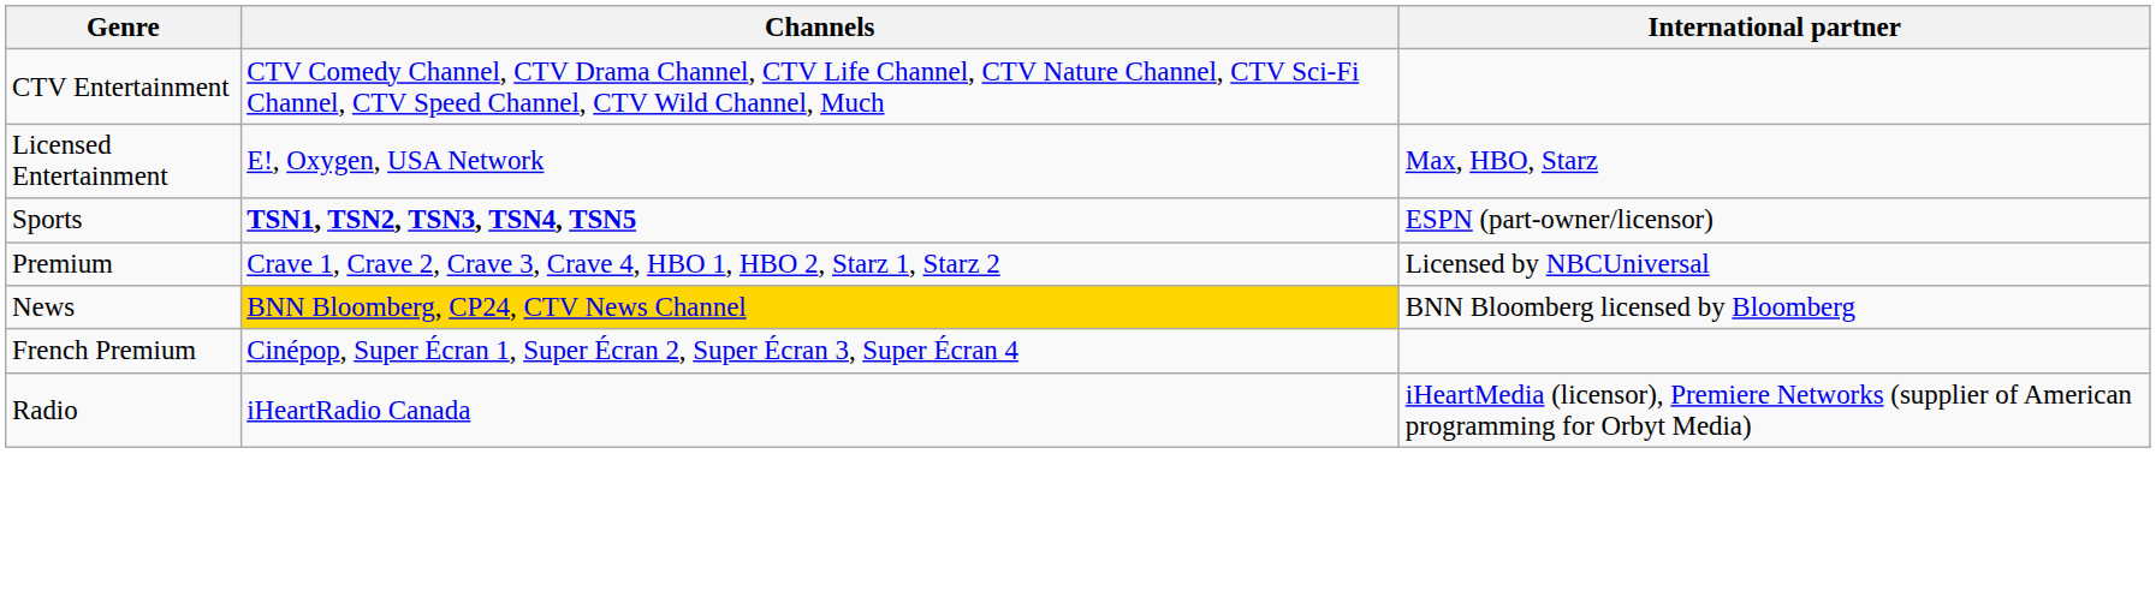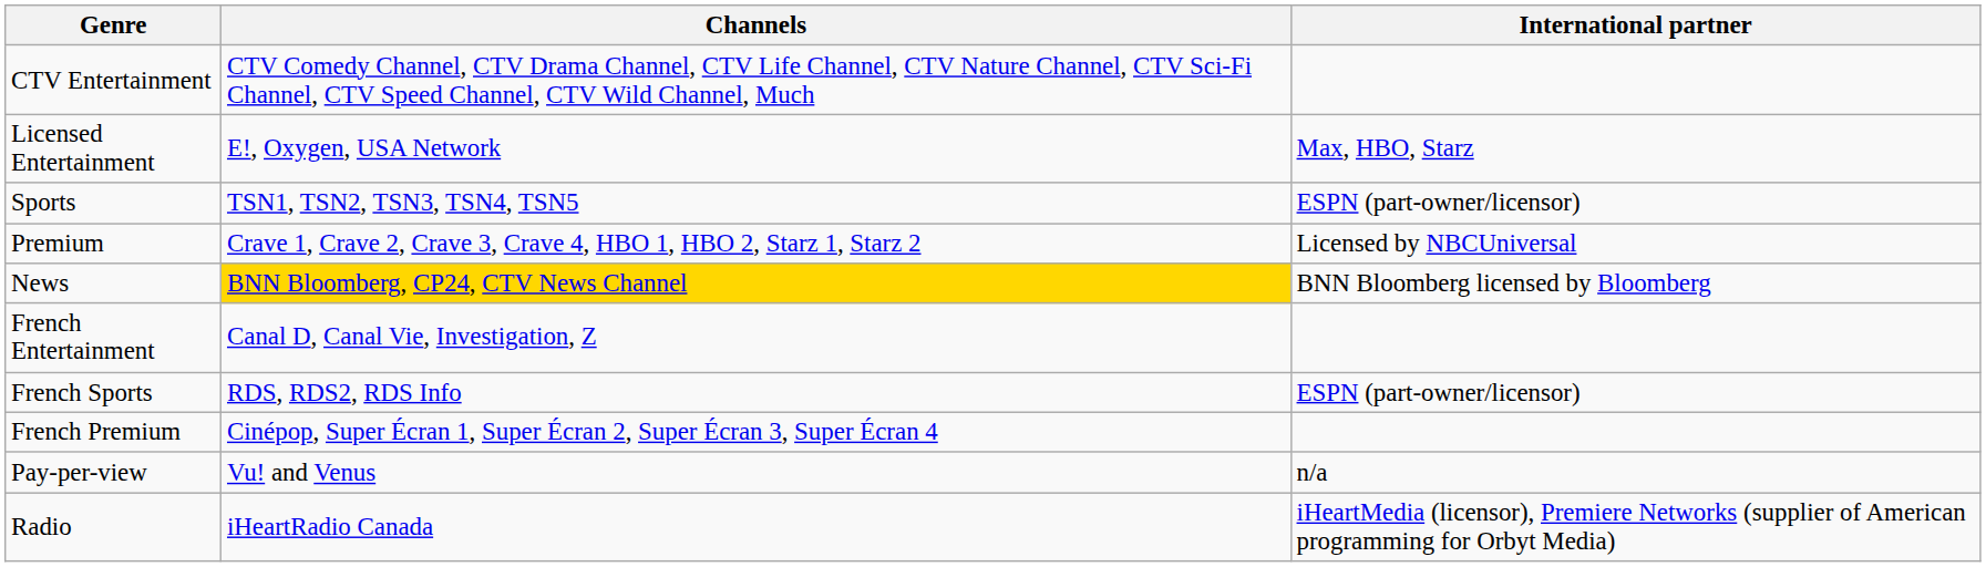Sports | Channels: bold -> normal
+ row: French Entertainment | Canal D, Canal Vie, Investigation, Z
+ row: French Sports | RDS, RDS2, RDS Info | ESPN (part-owner/licensor)
+ row: Pay-per-view | Vu! and Venus | n/a
